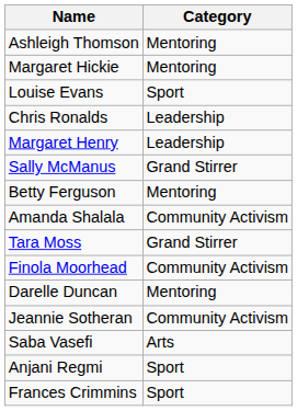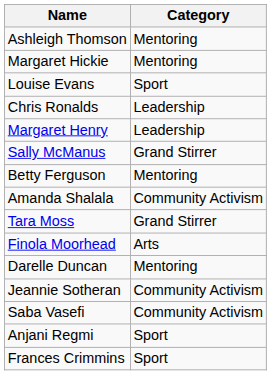Finola Moorhead | Category: Community Activism -> Arts
Saba Vasefi | Category: Arts -> Community Activism
